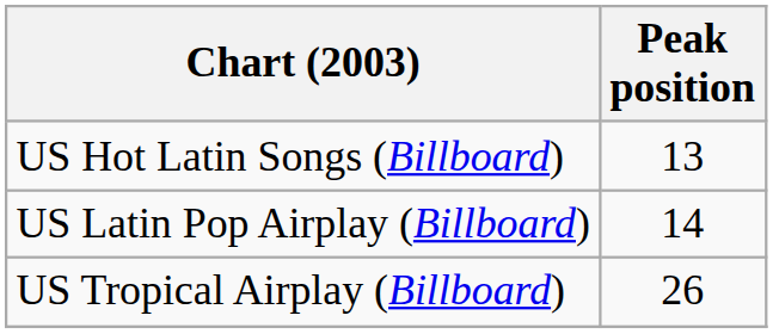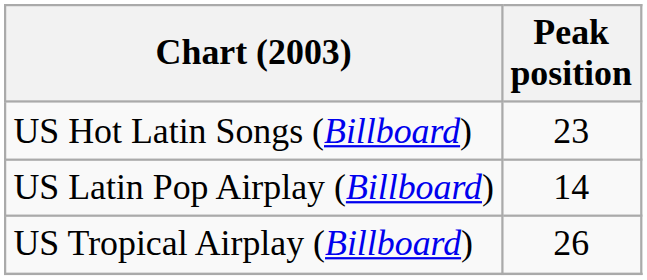US Hot Latin Songs (Billboard) | Peak position: 13 -> 23
